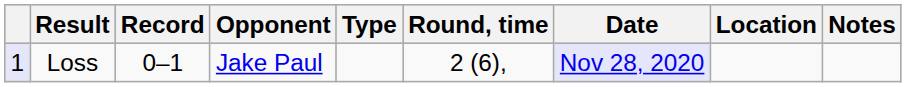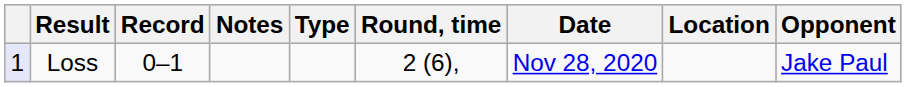columns swapped: Opponent <-> Notes
Loss | Date: lavender background -> no background
